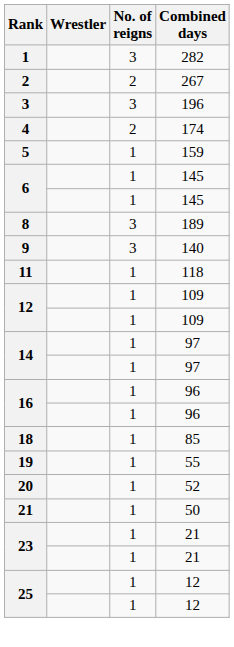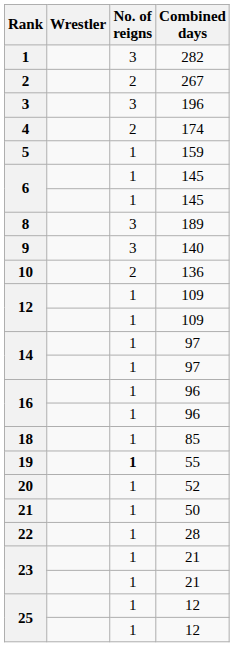+ row: 10 | 2 | 136
- row: 11 | 1 | 118
19 | No. of reigns: normal -> bold
+ row: 22 | 1 | 28
